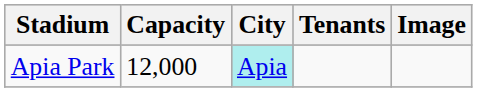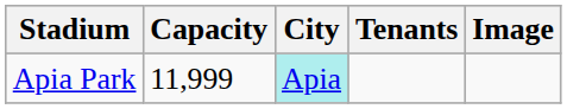Apia Park | Capacity: 12,000 -> 11,999
